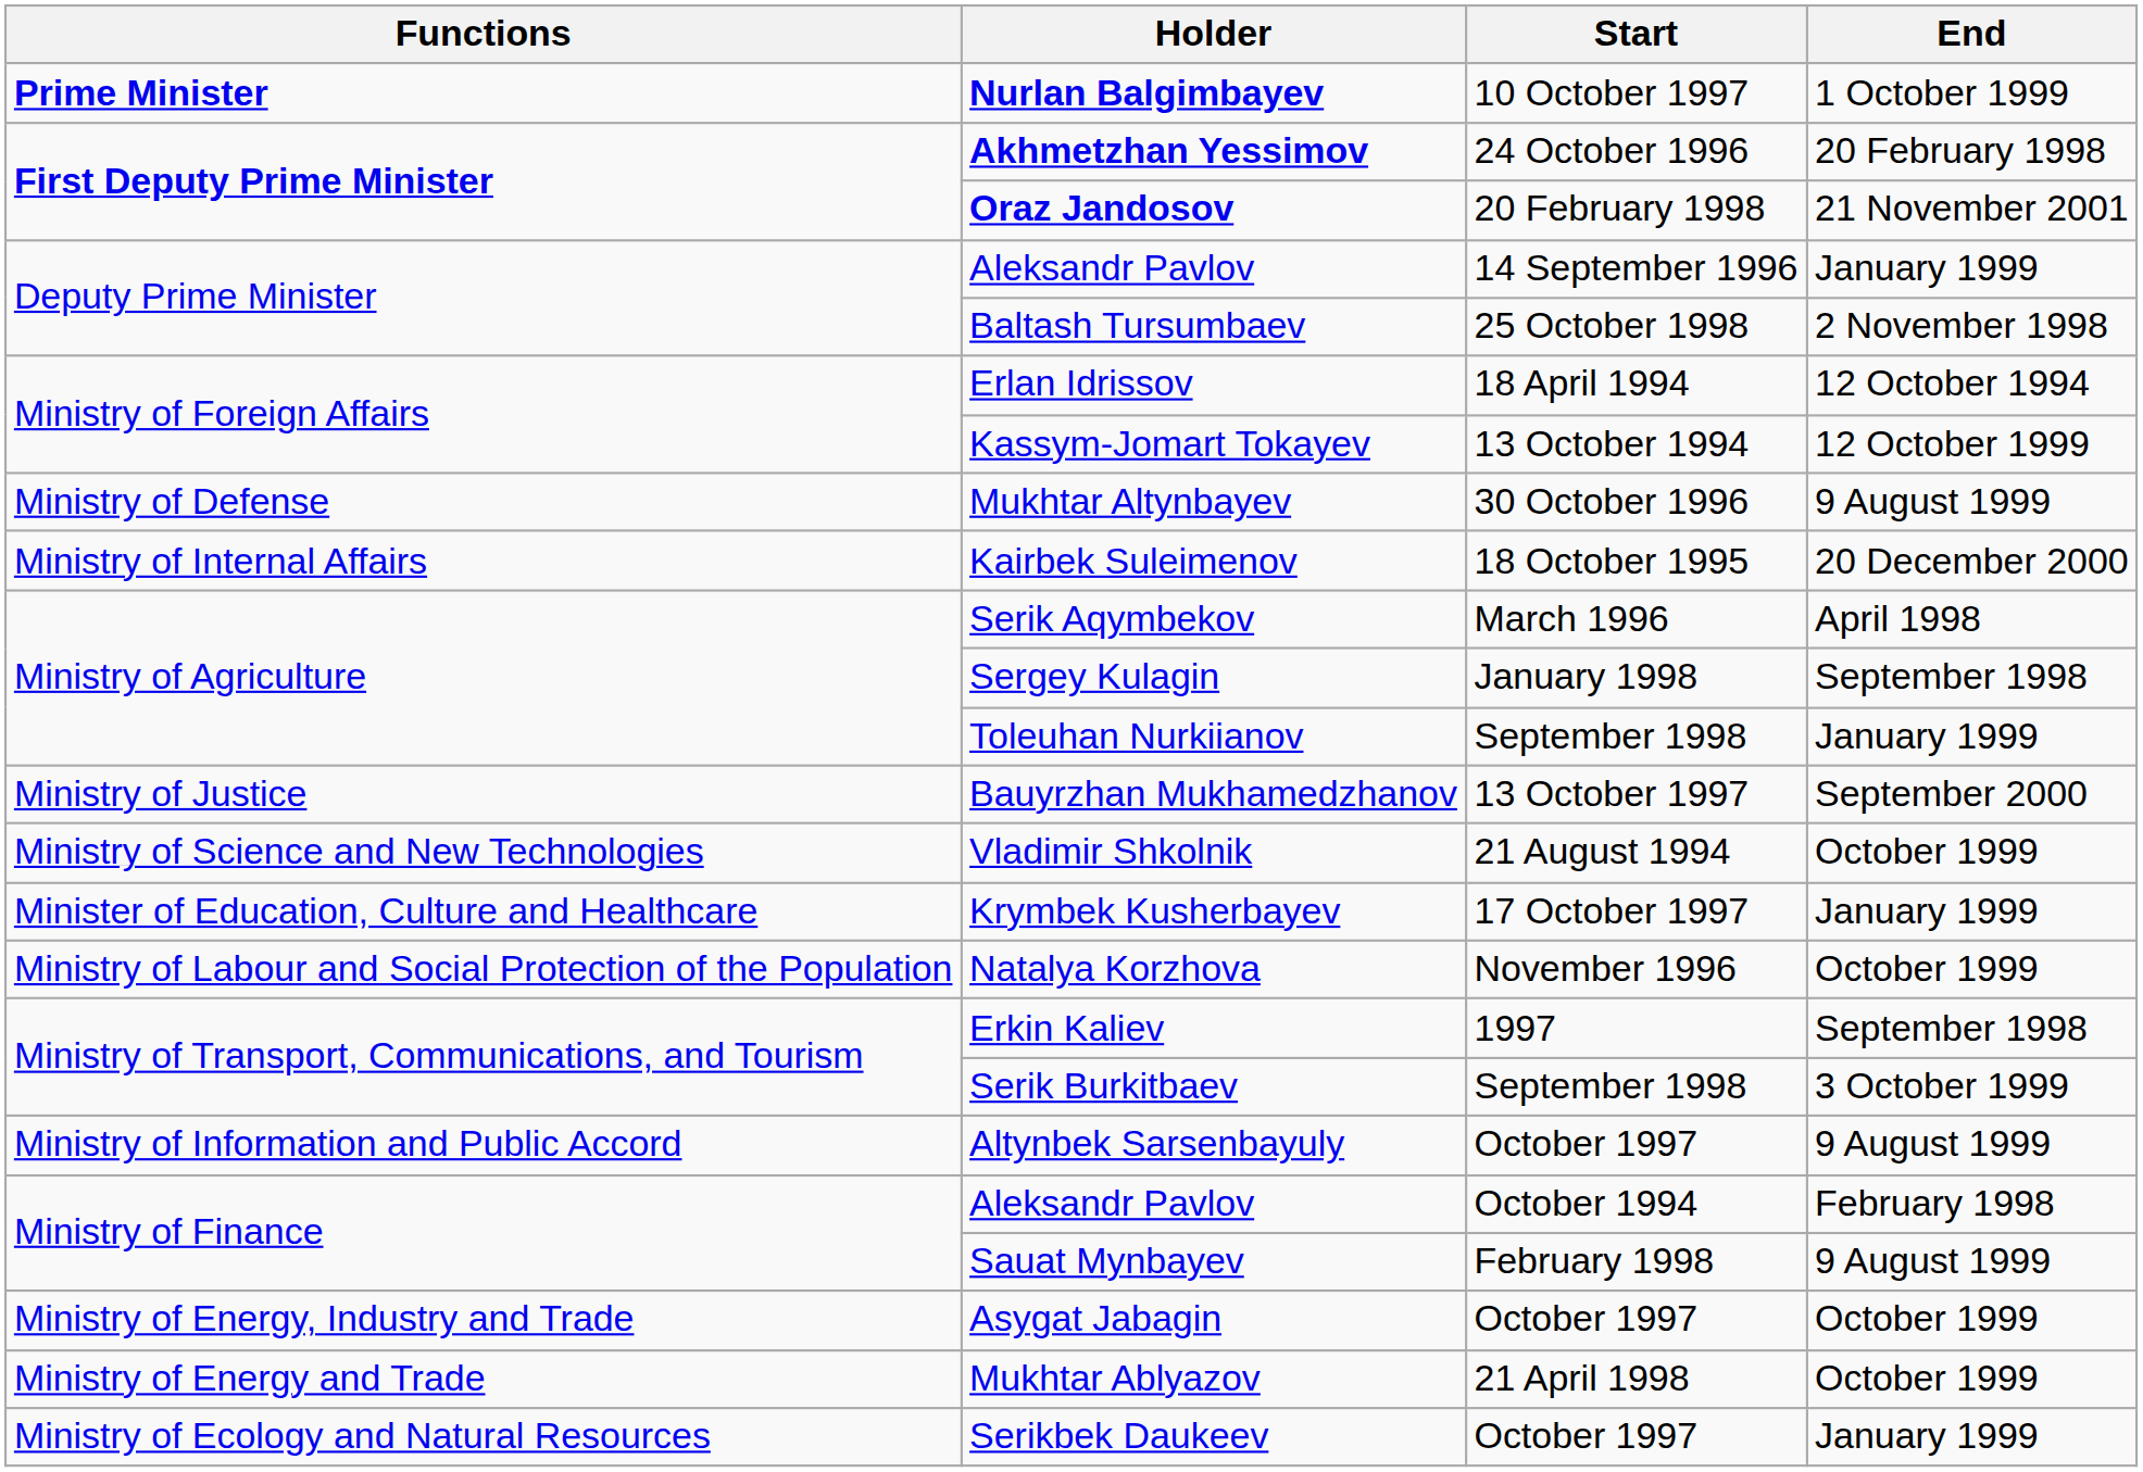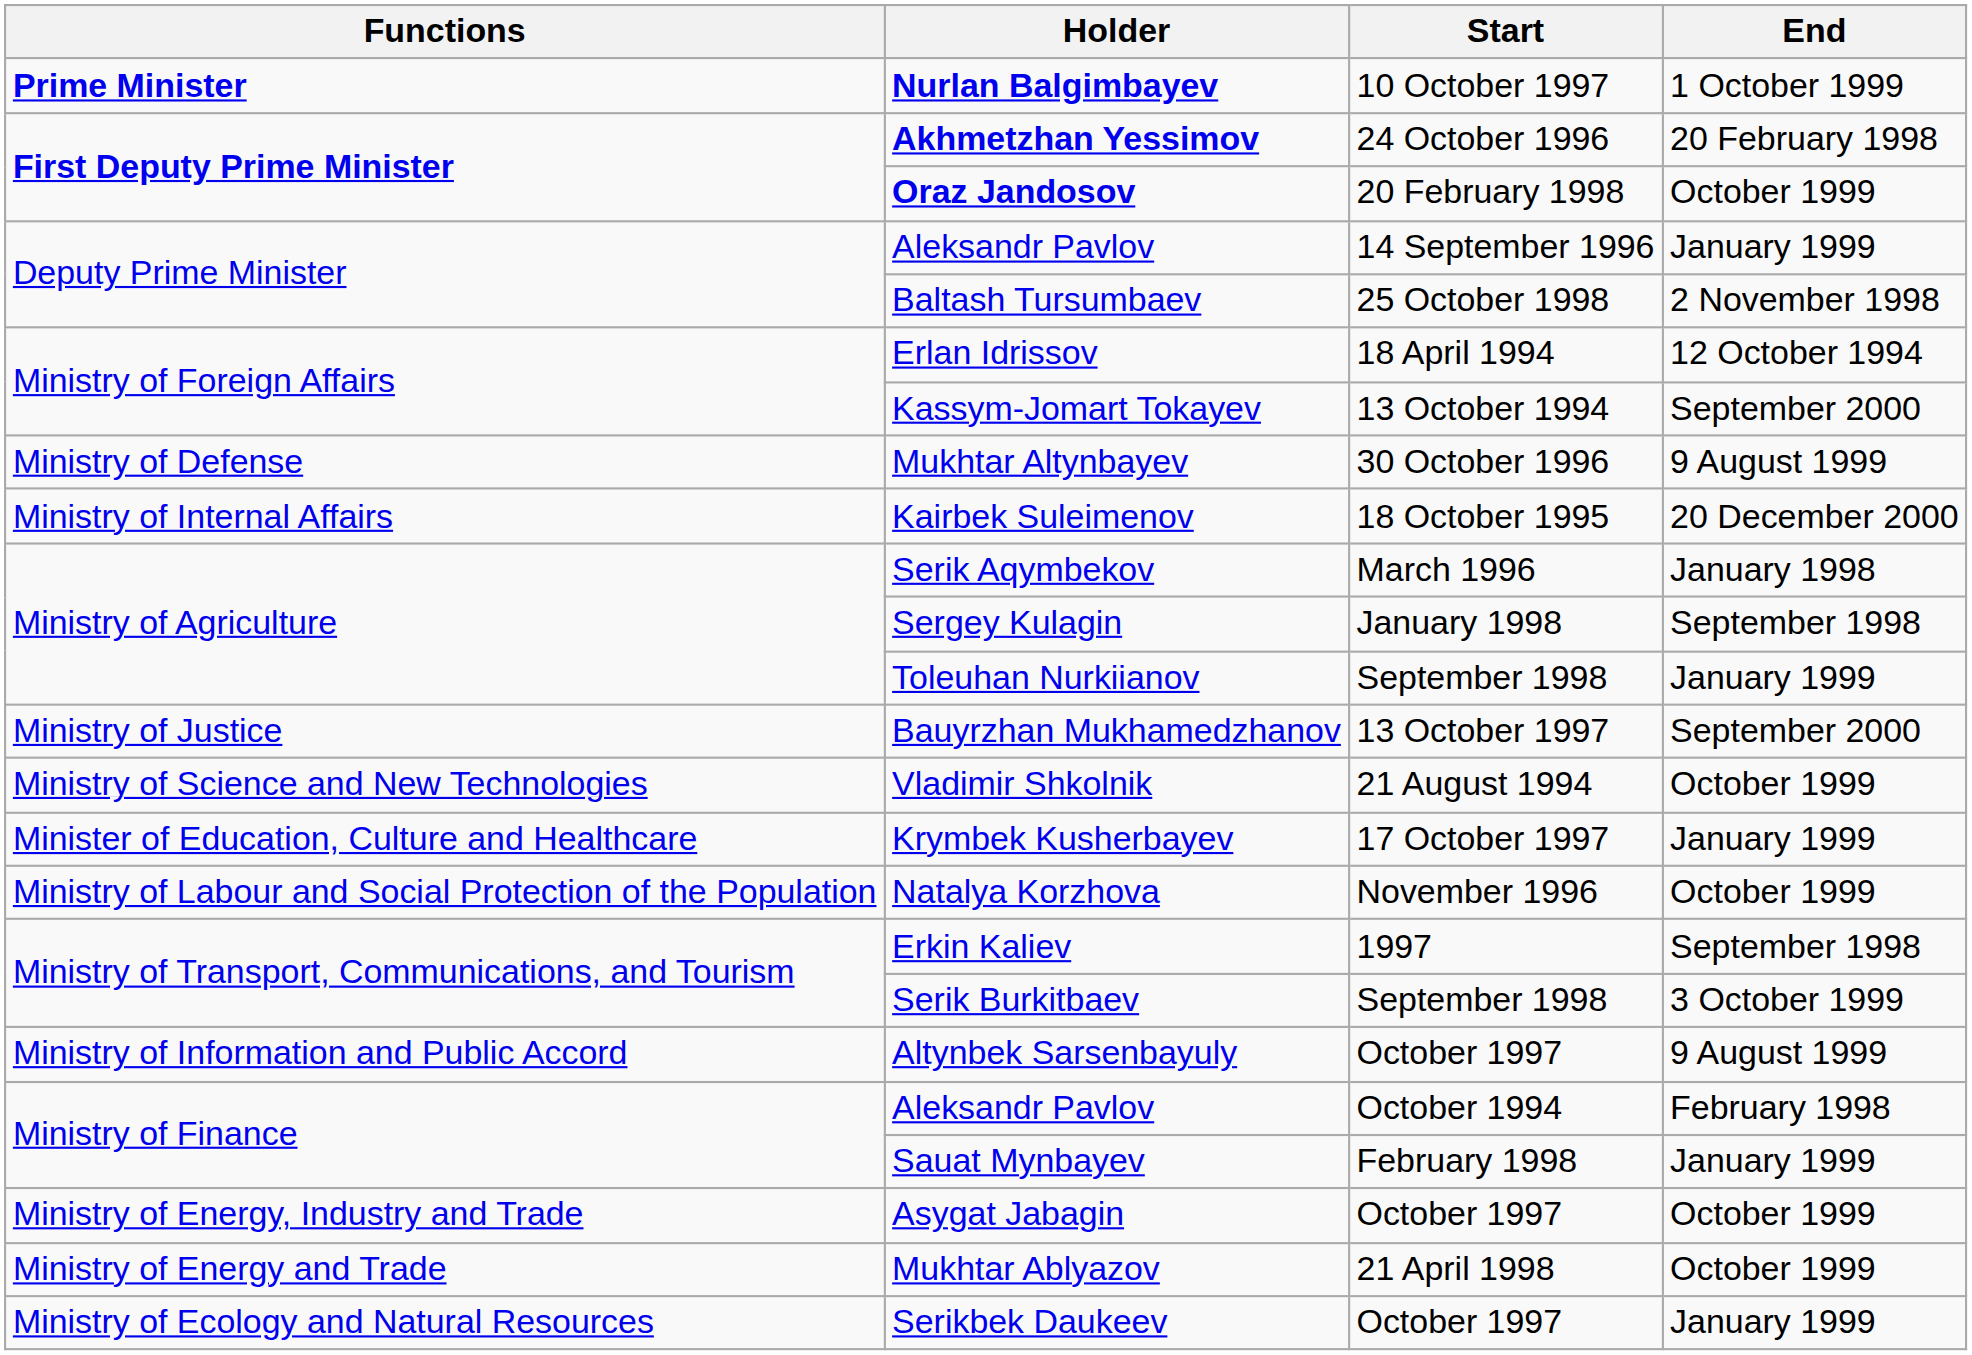Oraz Jandosov | End: 21 November 2001 -> October 1999
Kassym-Jomart Tokayev | End: 12 October 1999 -> September 2000
Serik Aqymbekov | End: April 1998 -> January 1998
Sauat Mynbayev | End: 9 August 1999 -> January 1999
